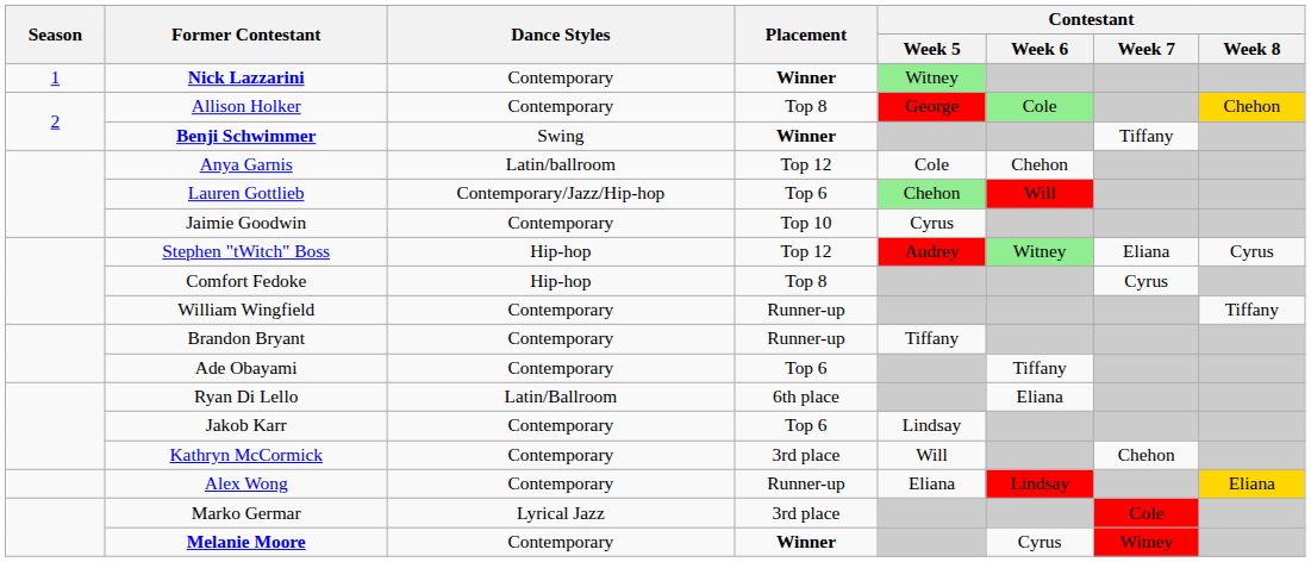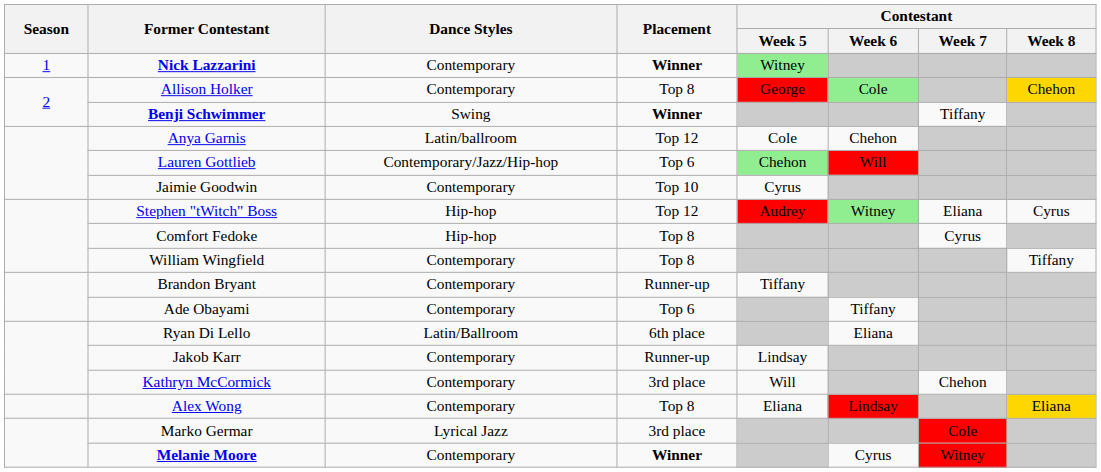William Wingfield | Placement: Runner-up -> Top 8
Jakob Karr | Placement: Top 6 -> Runner-up
Alex Wong | Placement: Runner-up -> Top 8
